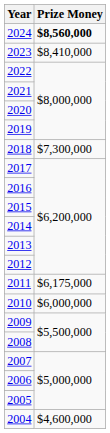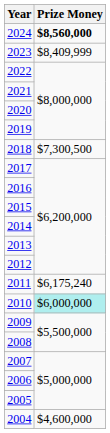2023 | Prize Money: $8,410,000 -> $8,409,999
2018 | Prize Money: $7,300,000 -> $7,300,500
2011 | Prize Money: $6,175,000 -> $6,175,240
2010 | Prize Money: no background -> paleturquoise background
